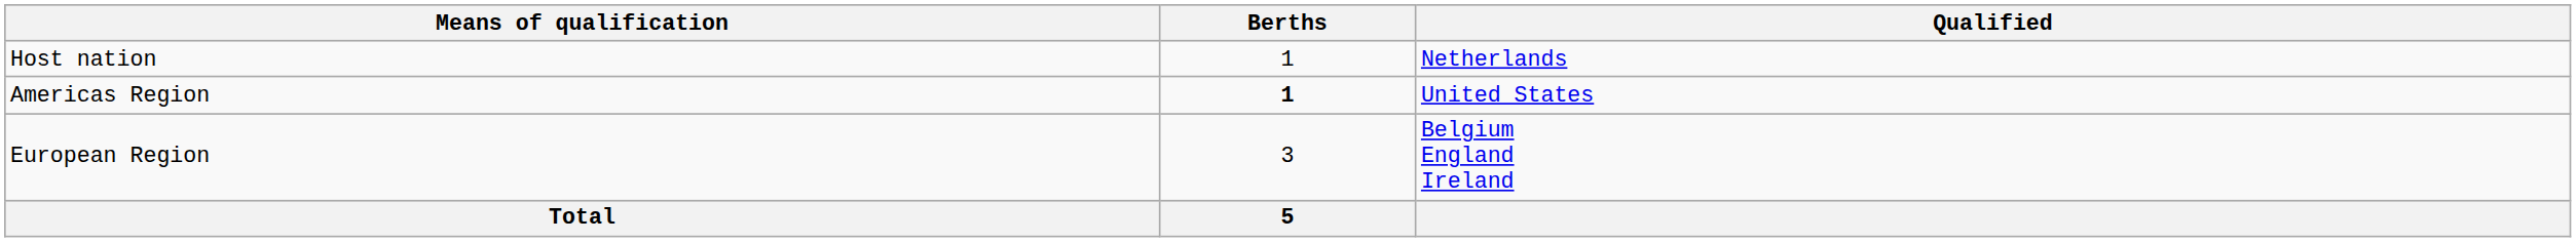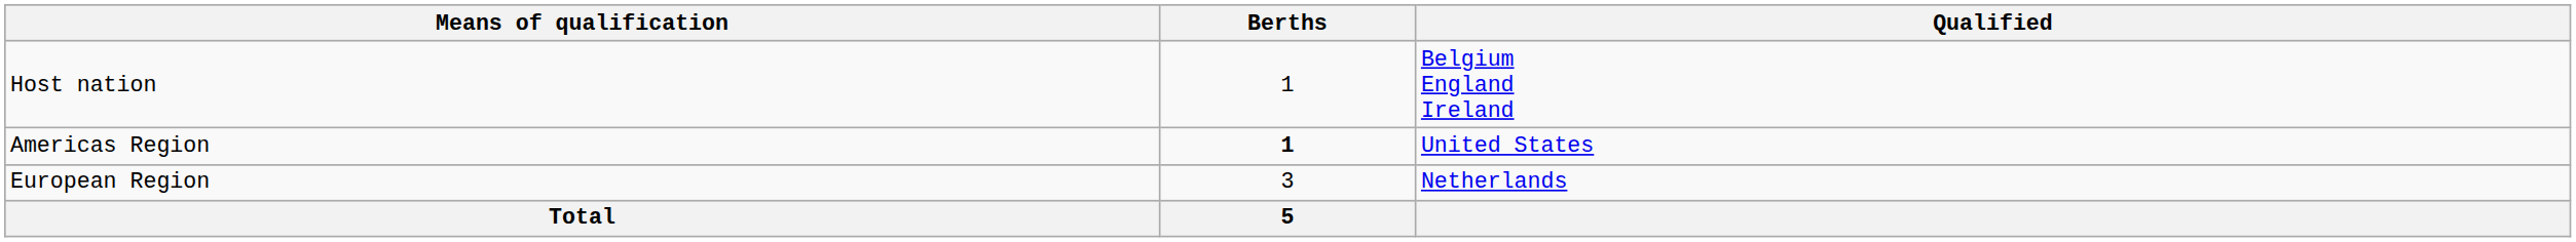Host nation | Qualified: Netherlands -> Belgium England Ireland
European Region | Qualified: Belgium England Ireland -> Netherlands
